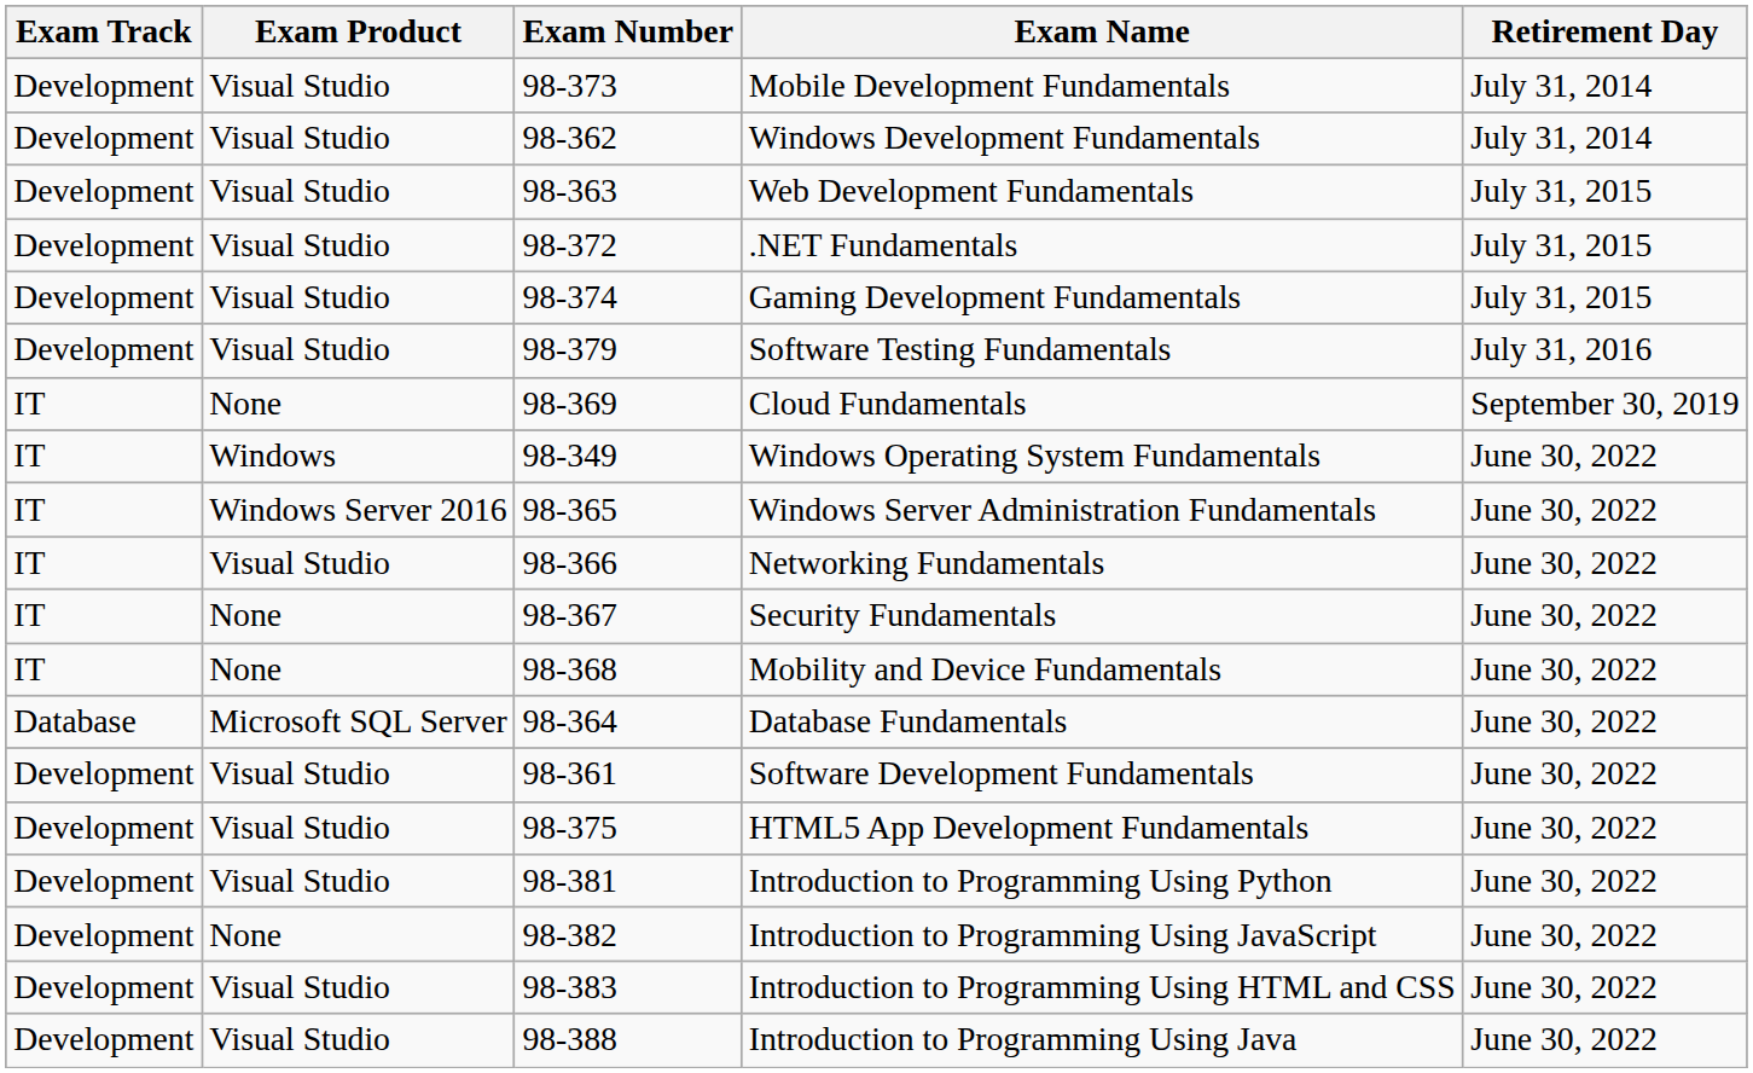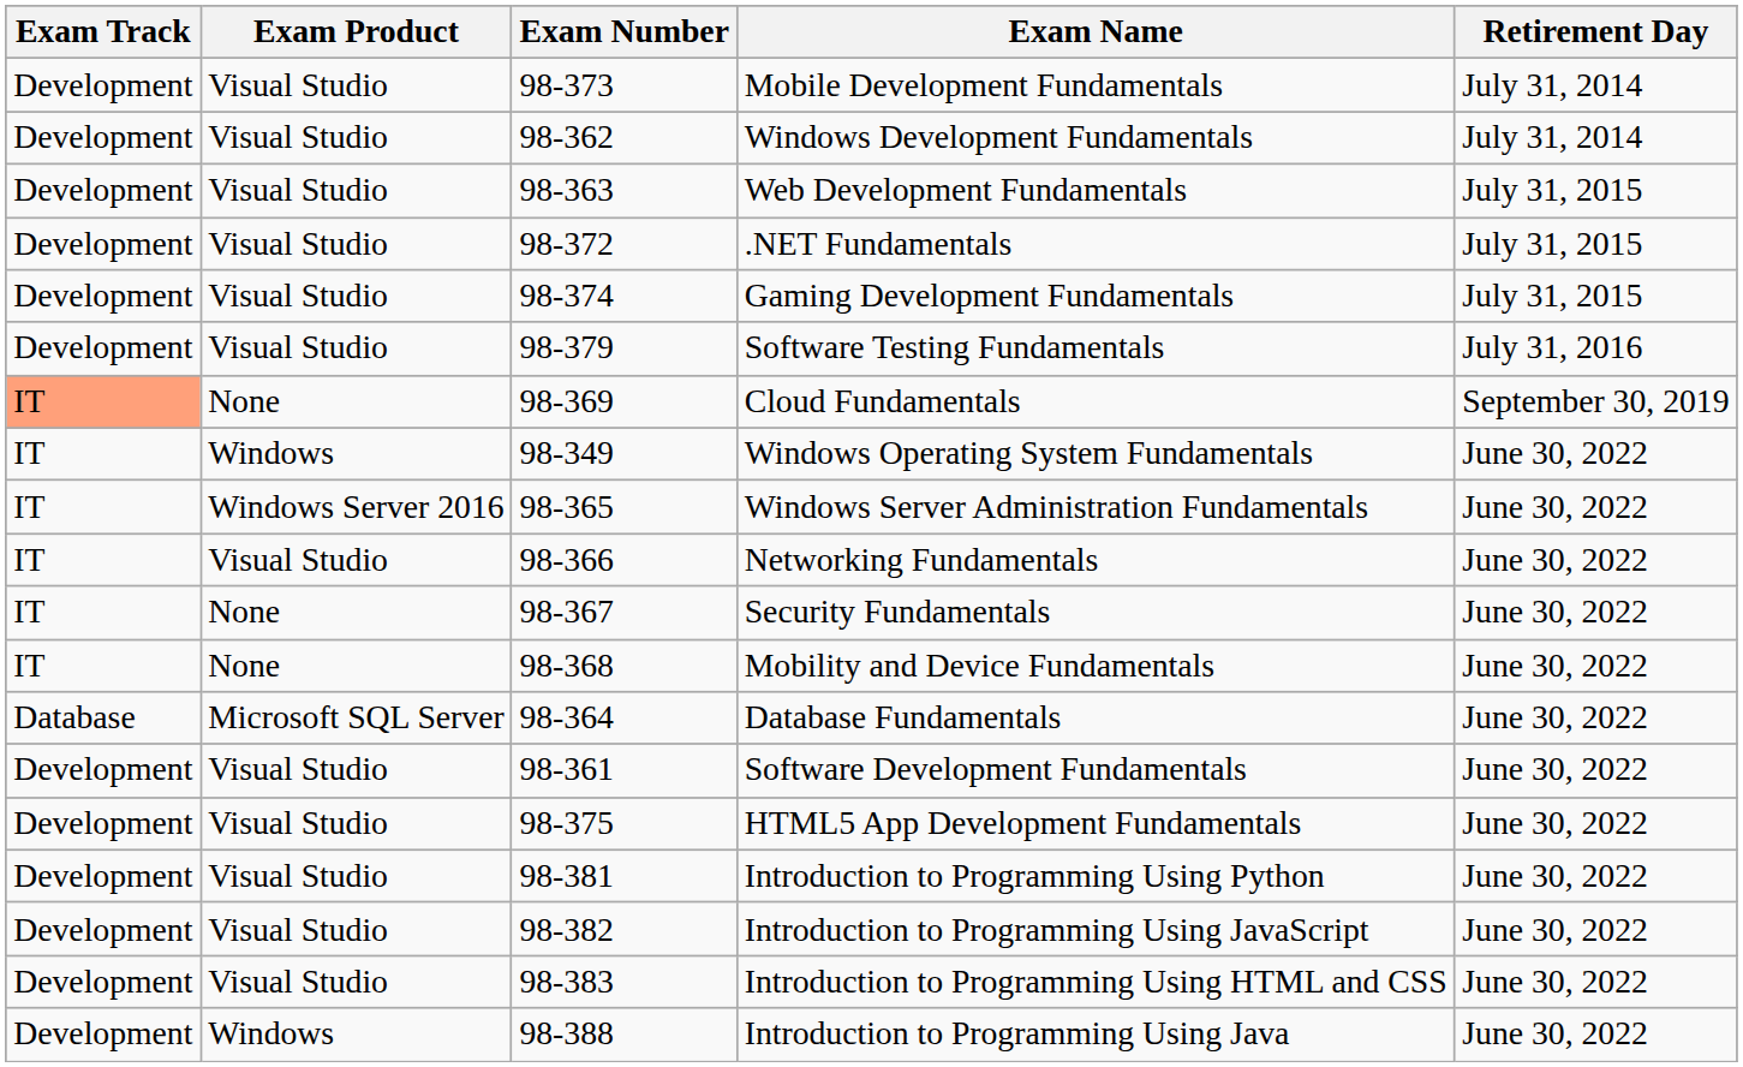Cloud Fundamentals | Exam Track: no background -> lightsalmon background
Introduction to Programming Using JavaScript | Exam Product: None -> Visual Studio
Introduction to Programming Using Java | Exam Product: Visual Studio -> Windows
